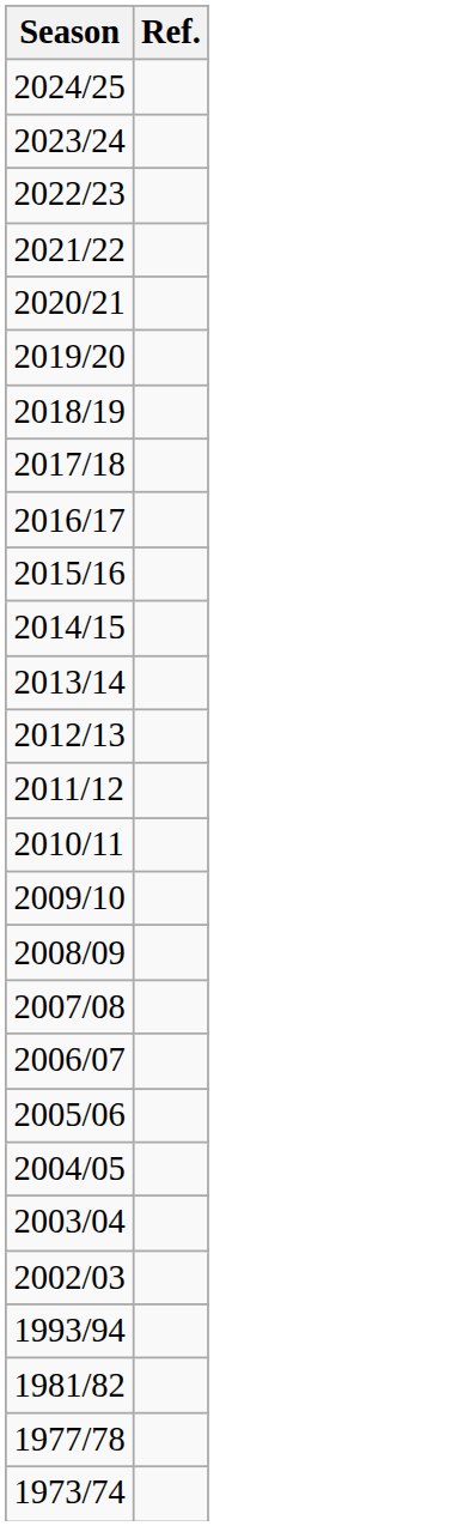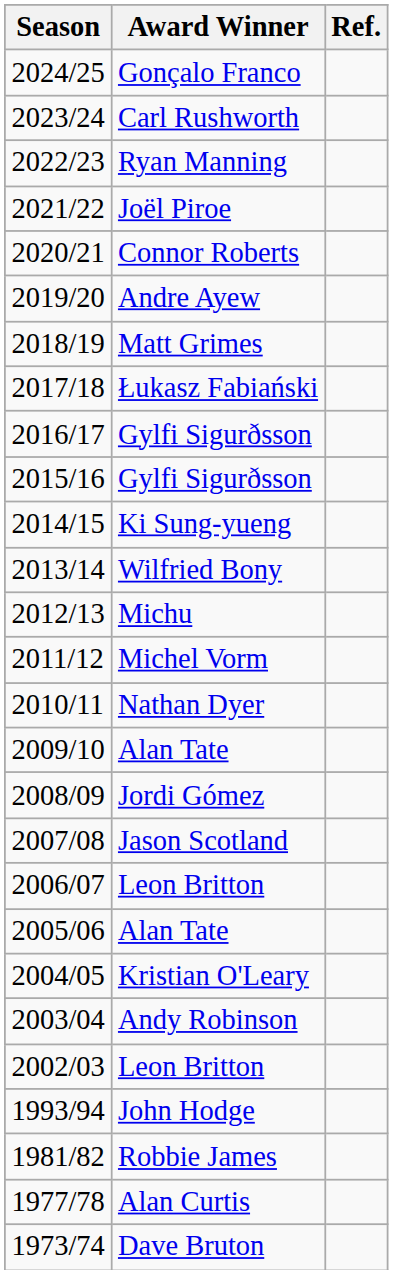+ column: Award Winner | Gonçalo Franco | Carl Rushworth | Ryan Manning | Joël Piroe | Connor Roberts | Andre Ayew | Matt Grimes | Łukasz Fabiański | Gylfi Sigurðsson | Gylfi Sigurðsson | Ki Sung-yueng | Wilfried Bony | Michu | Michel Vorm | Nathan Dyer | Alan Tate | Jordi Gómez | Jason Scotland | Leon Britton | Alan Tate | Kristian O'Leary | Andy Robinson | Leon Britton | John Hodge | Robbie James | Alan Curtis | Dave Bruton
